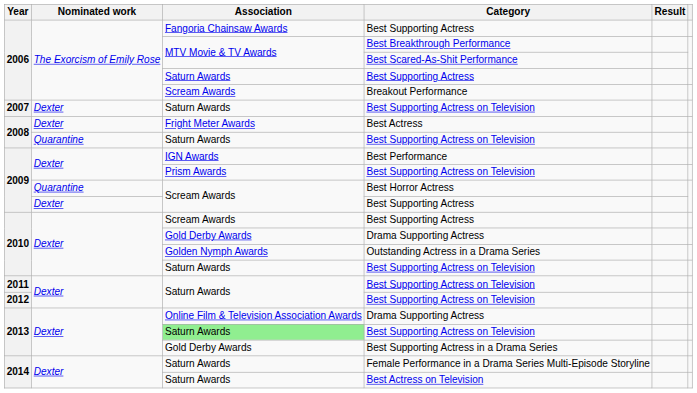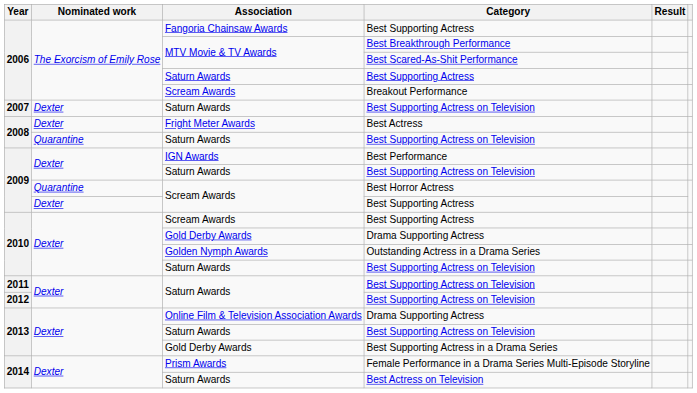2009 / Best Supporting Actress on Television | Association: Prism Awards -> Saturn Awards
2013 / Best Supporting Actress on Television | Association: lightgreen background -> no background
Female Performance in a Drama Series Multi-Episode Storyline | Association: Saturn Awards -> Prism Awards
